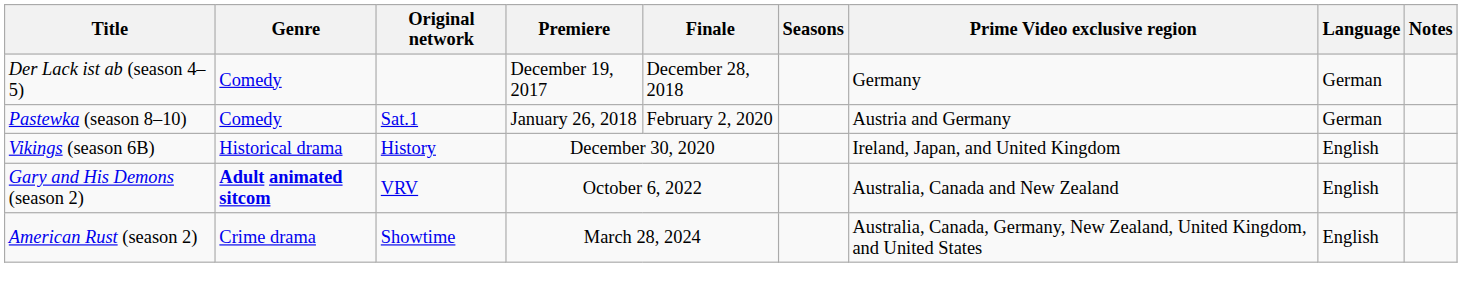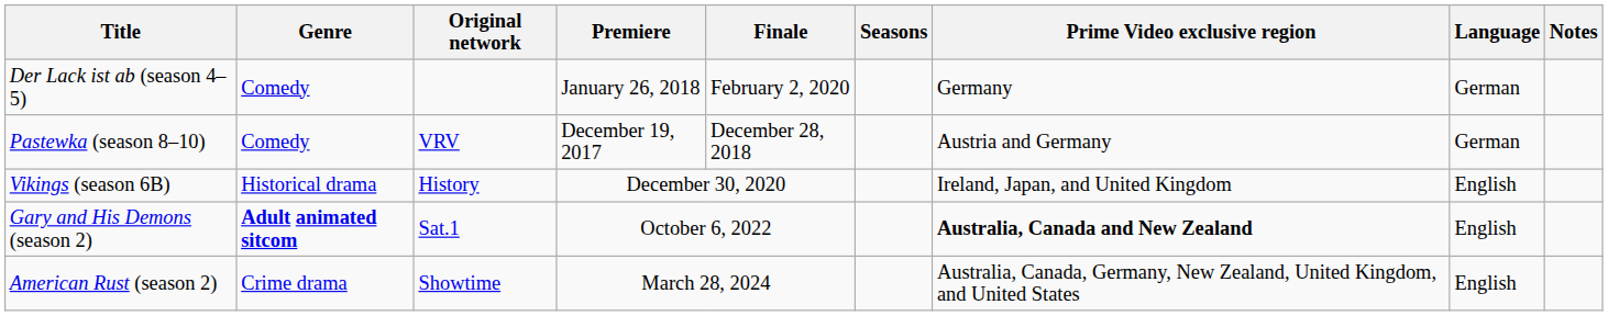Der Lack ist ab (season 4–5) | Premiere: December 19, 2017 -> January 26, 2018
Der Lack ist ab (season 4–5) | Finale: December 28, 2018 -> February 2, 2020
Pastewka (season 8–10) | Original network: Sat.1 -> VRV
Pastewka (season 8–10) | Premiere: January 26, 2018 -> December 19, 2017
Pastewka (season 8–10) | Finale: February 2, 2020 -> December 28, 2018
Gary and His Demons (season 2) | Original network: VRV -> Sat.1
Gary and His Demons (season 2) | Prime Video exclusive region: normal -> bold
